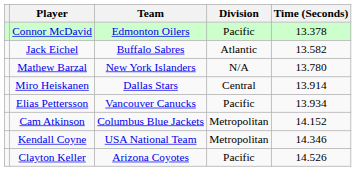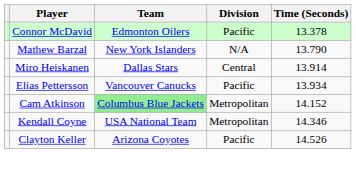- row: Jack Eichel | Buffalo Sabres | Atlantic | 13.582
Mathew Barzal | Time (Seconds): 13.780 -> 13.790
Cam Atkinson | Team: no background -> lightgreen background
